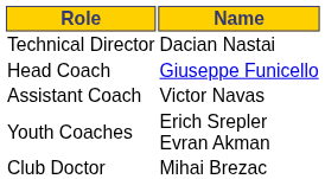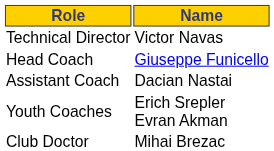Technical Director | Name: Dacian Nastai -> Victor Navas
Assistant Coach | Name: Victor Navas -> Dacian Nastai
